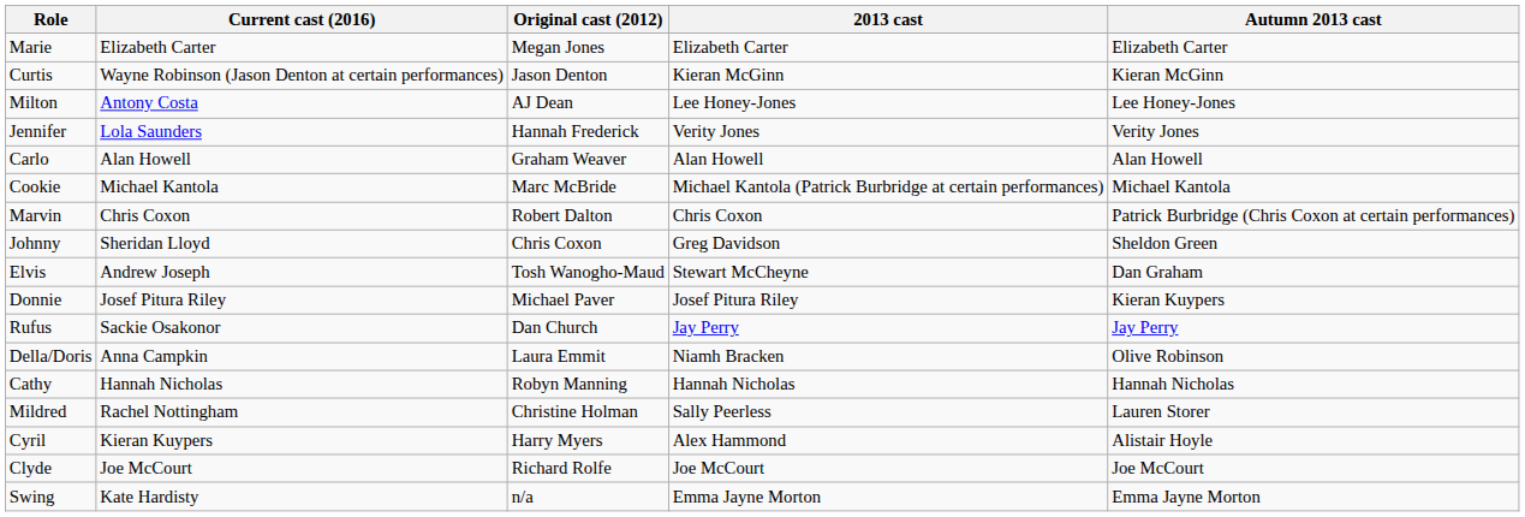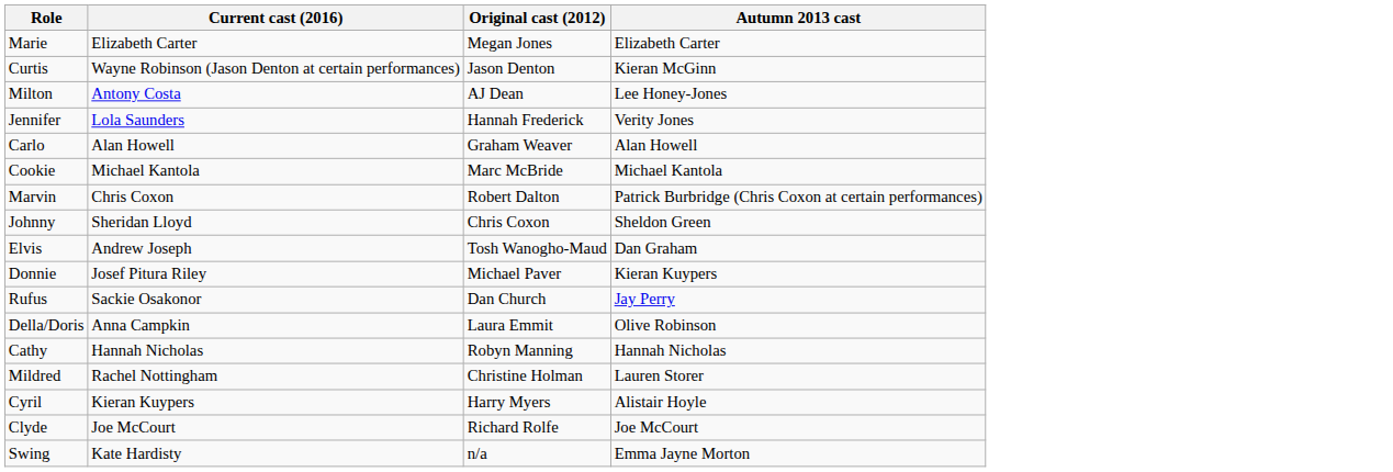- column: 2013 cast | Elizabeth Carter | Kieran McGinn | Lee Honey-Jones | Verity Jones | Alan Howell | Michael Kantola (Patrick Burbridge at certain performances) | Chris Coxon | Greg Davidson | Stewart McCheyne | Josef Pitura Riley | Jay Perry | Niamh Bracken | Hannah Nicholas | Sally Peerless | Alex Hammond | Joe McCourt | Emma Jayne Morton
